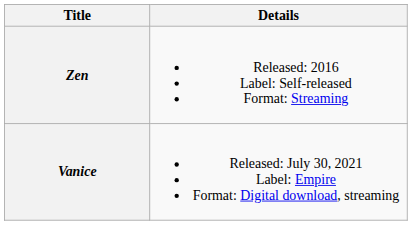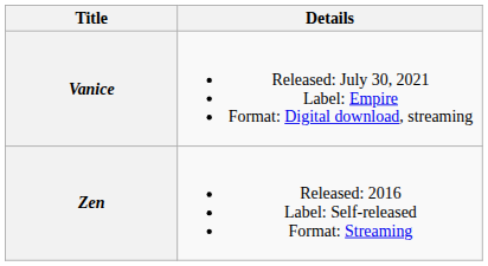rows swapped: Zen <-> Vanice
